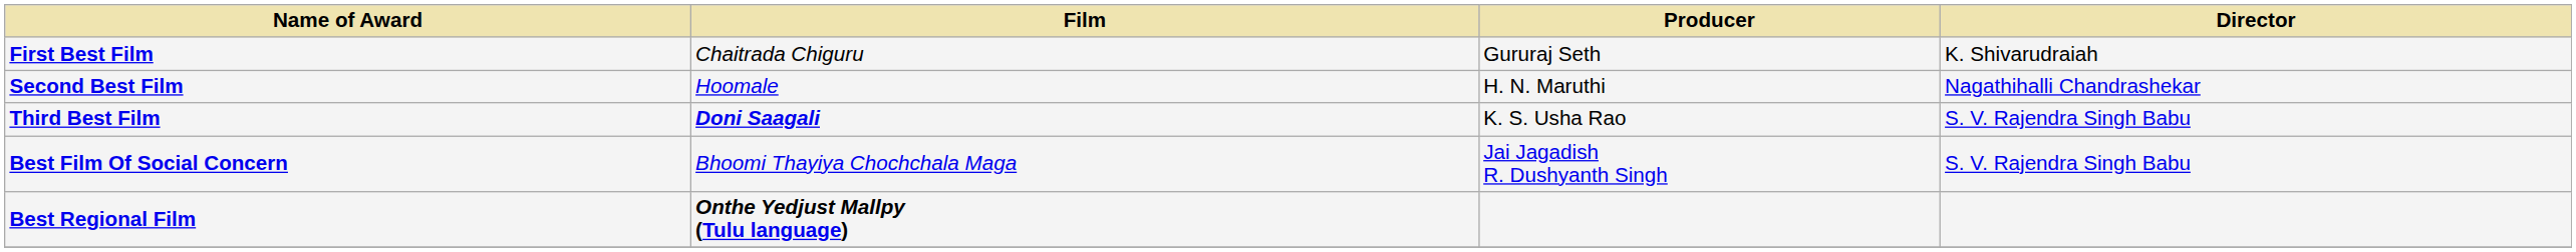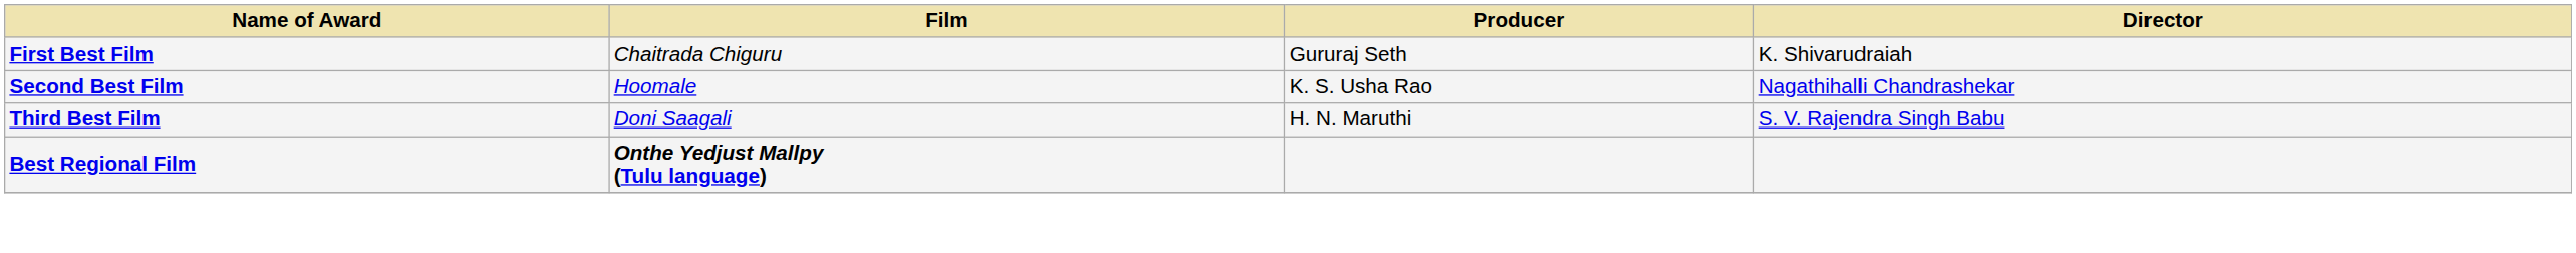Second Best Film | Producer: H. N. Maruthi -> K. S. Usha Rao
Third Best Film | Film: bold -> normal
Third Best Film | Producer: K. S. Usha Rao -> H. N. Maruthi
- row: Best Film Of Social Concern | Bhoomi Thayiya Chochchala Maga | Jai Jagadish R. Dushyanth Singh | S. V. Rajendra Singh Babu
